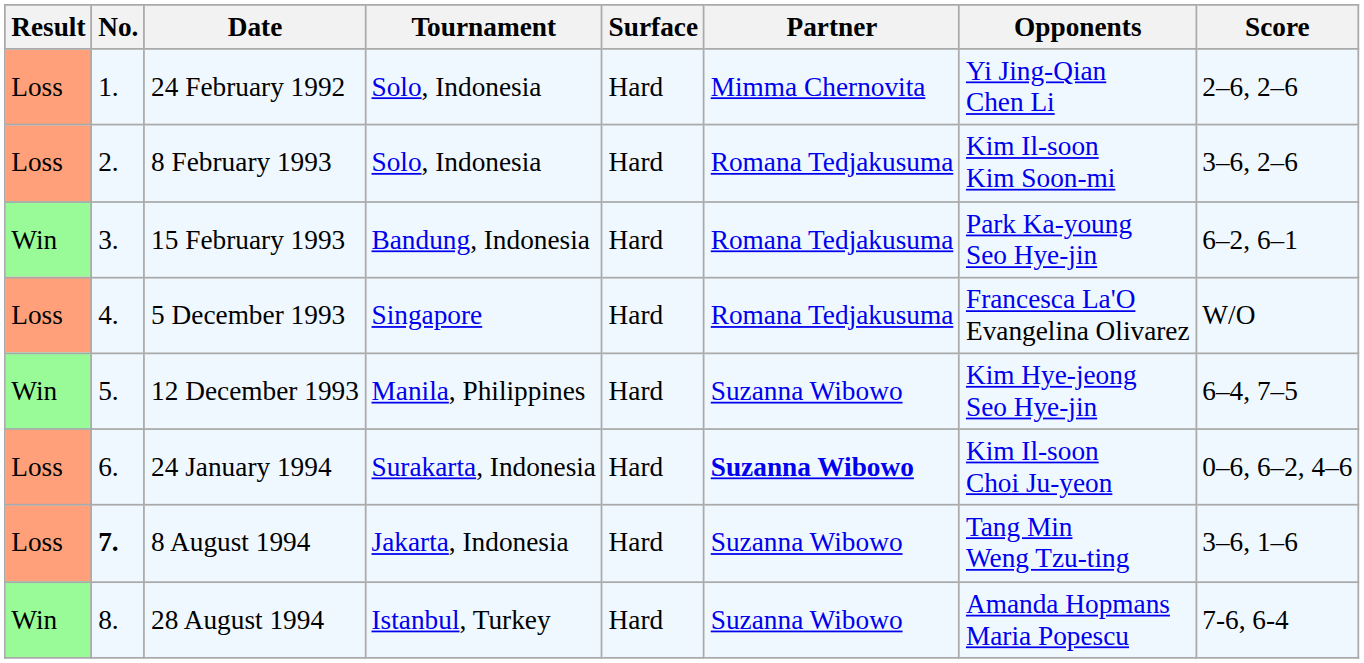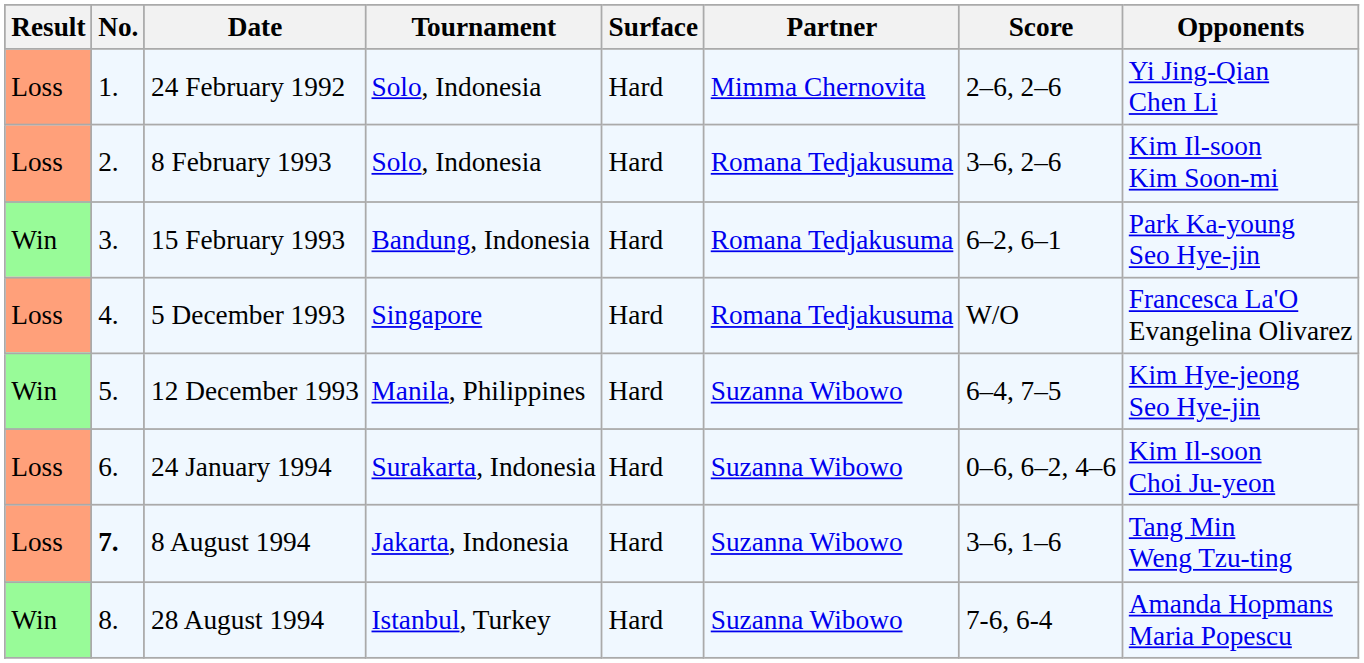columns swapped: Opponents <-> Score
24 January 1994 | Partner: bold -> normal
